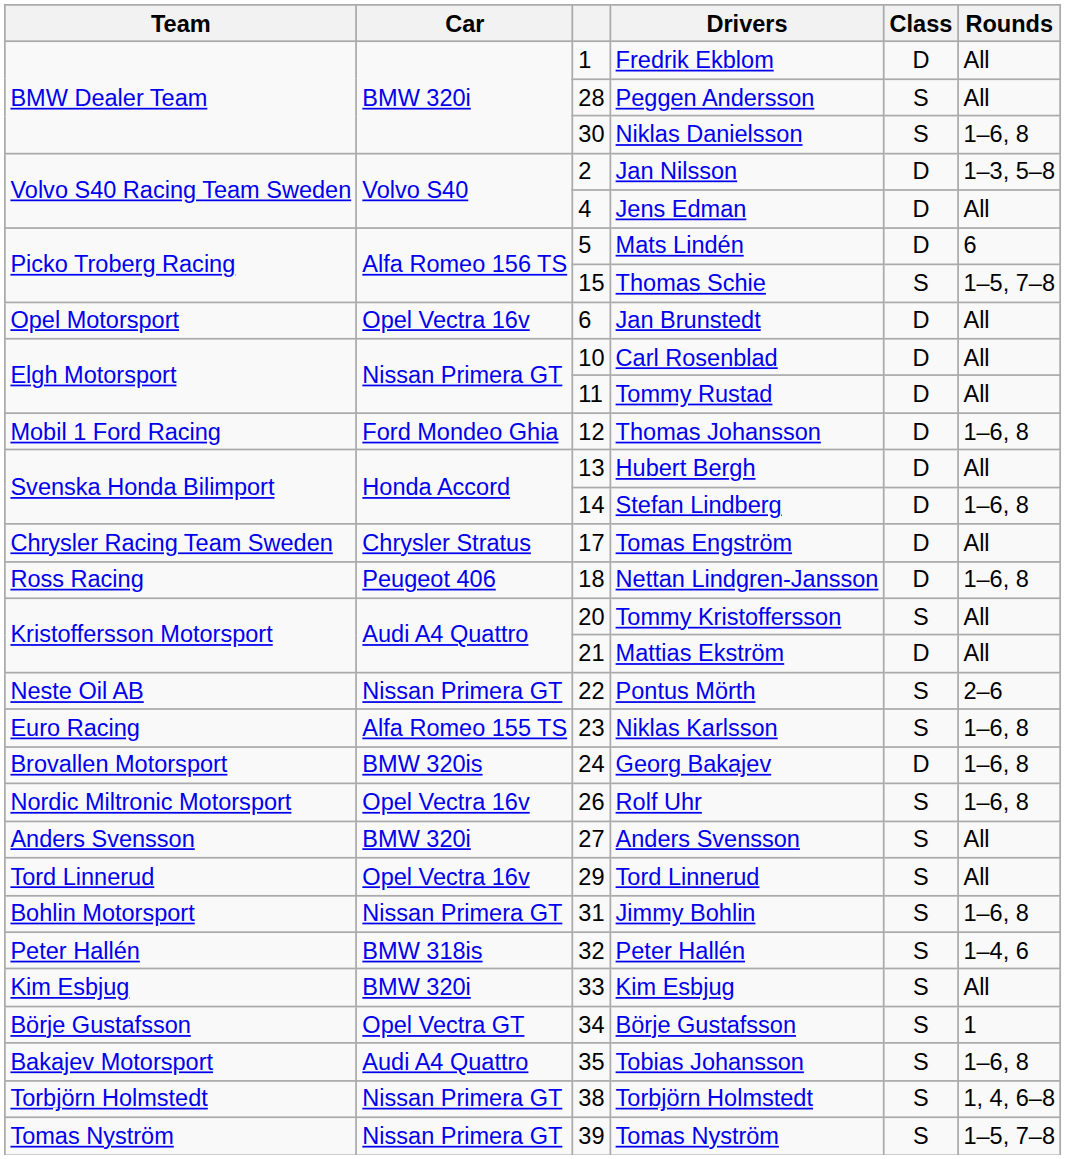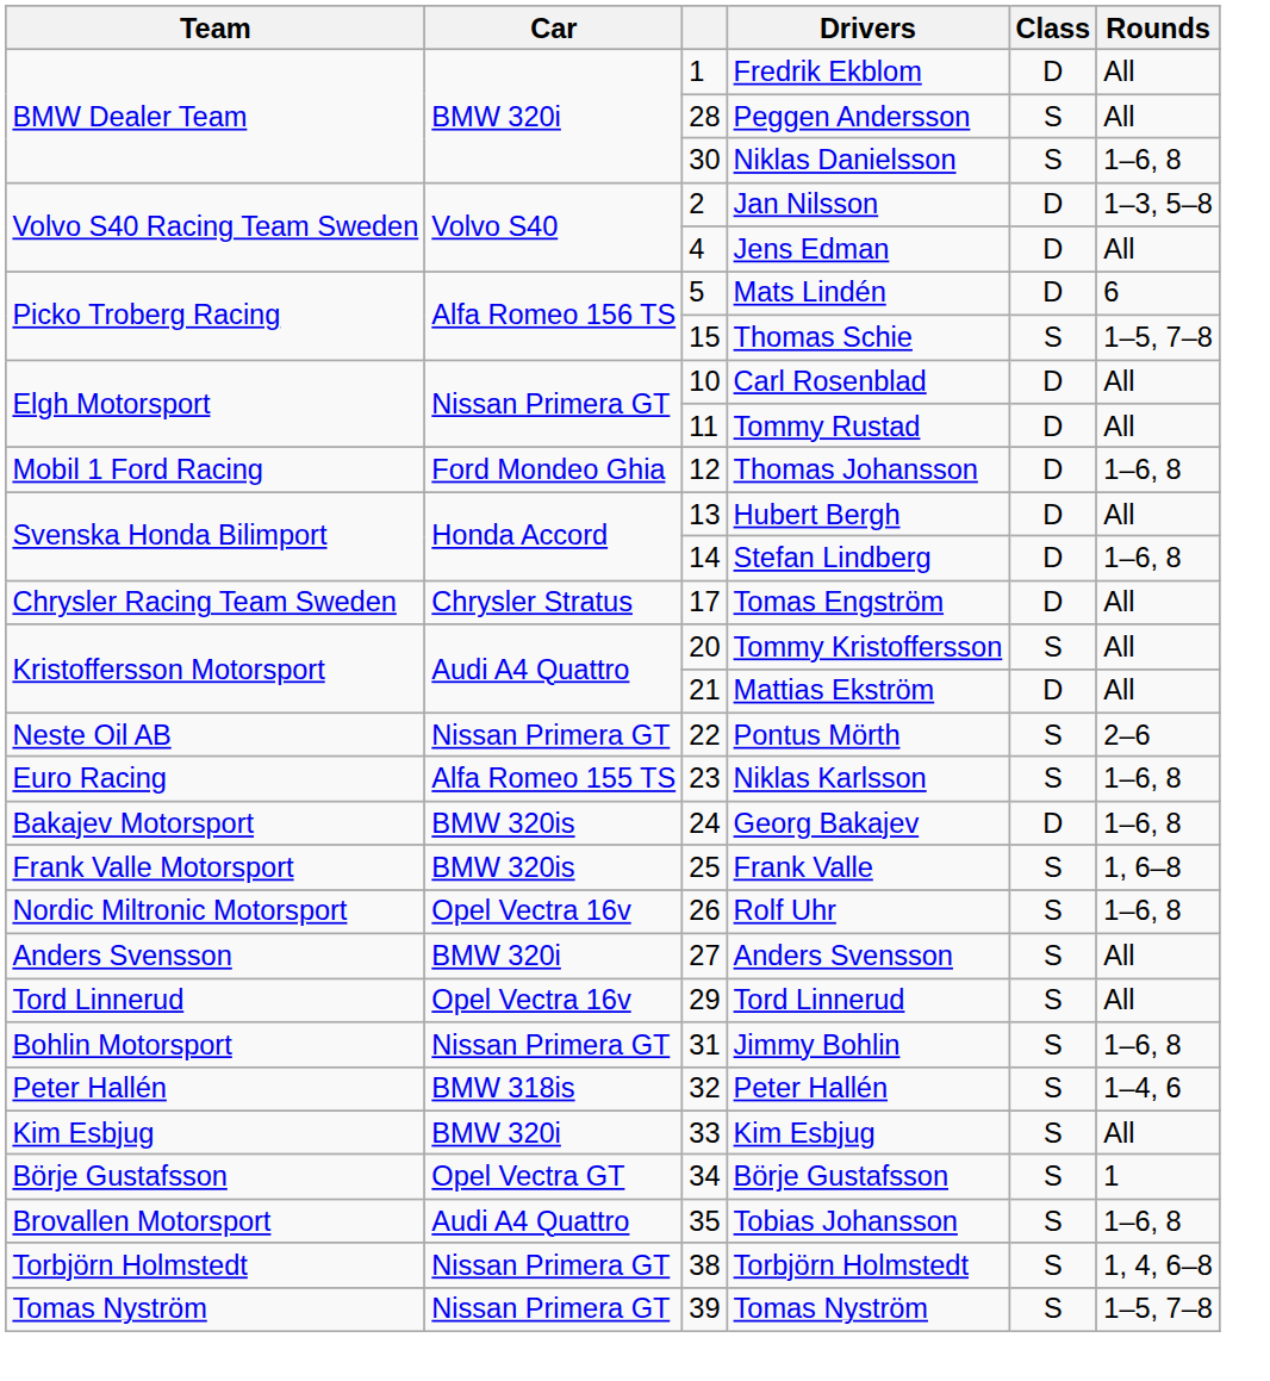- row: Opel Motorsport | Opel Vectra 16v | 6 | Jan Brunstedt | D | All
- row: Ross Racing | Peugeot 406 | 18 | Nettan Lindgren-Jansson | D | 1–6, 8
Georg Bakajev | Team: Brovallen Motorsport -> Bakajev Motorsport
+ row: Frank Valle Motorsport | BMW 320is | 25 | Frank Valle | S | 1, 6–8
Tobias Johansson | Team: Bakajev Motorsport -> Brovallen Motorsport
